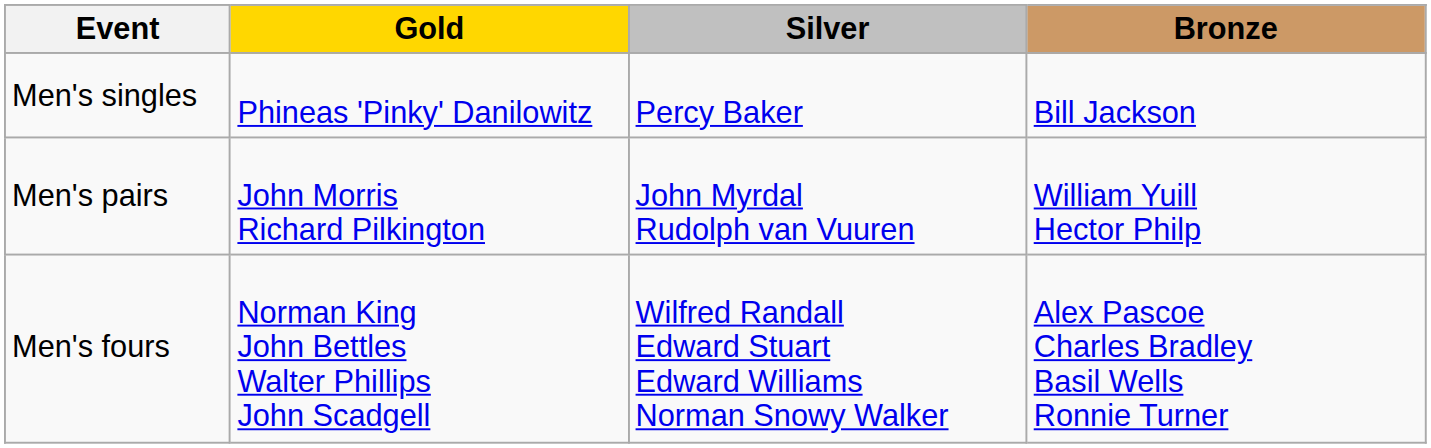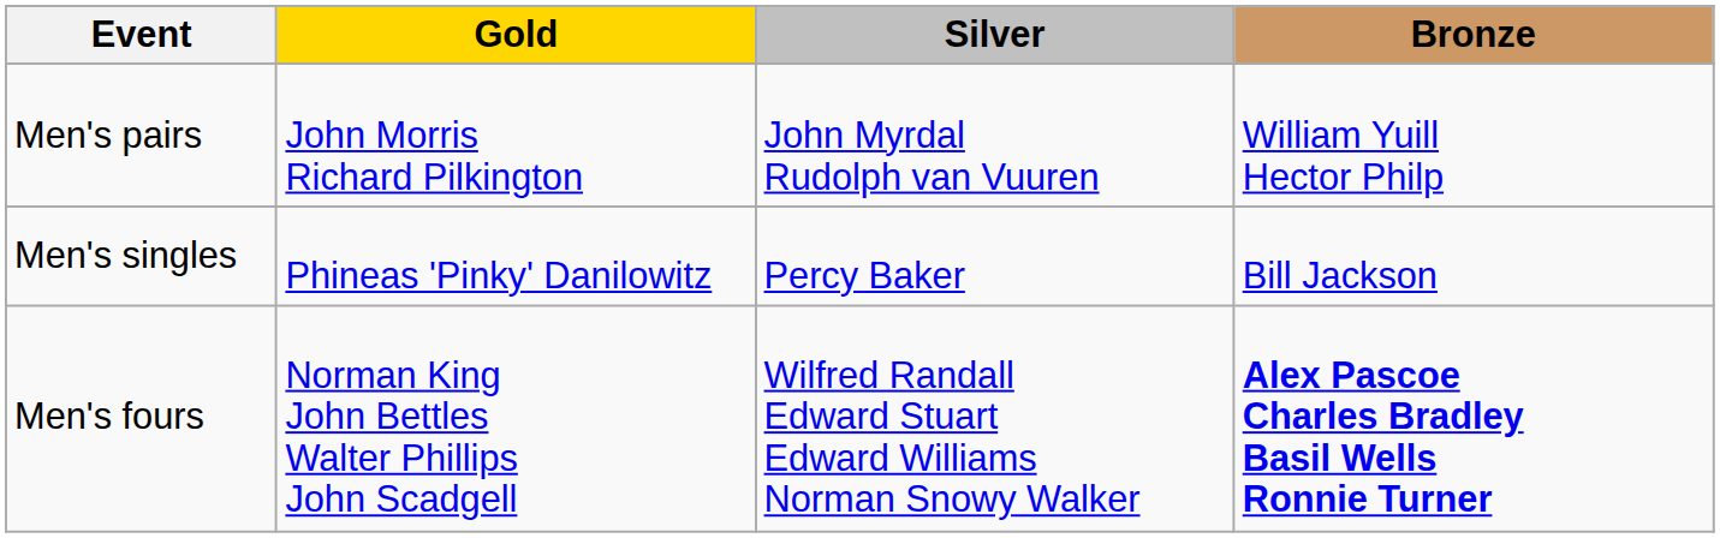rows swapped: Men's singles <-> Men's pairs
Men's fours | Bronze: normal -> bold
